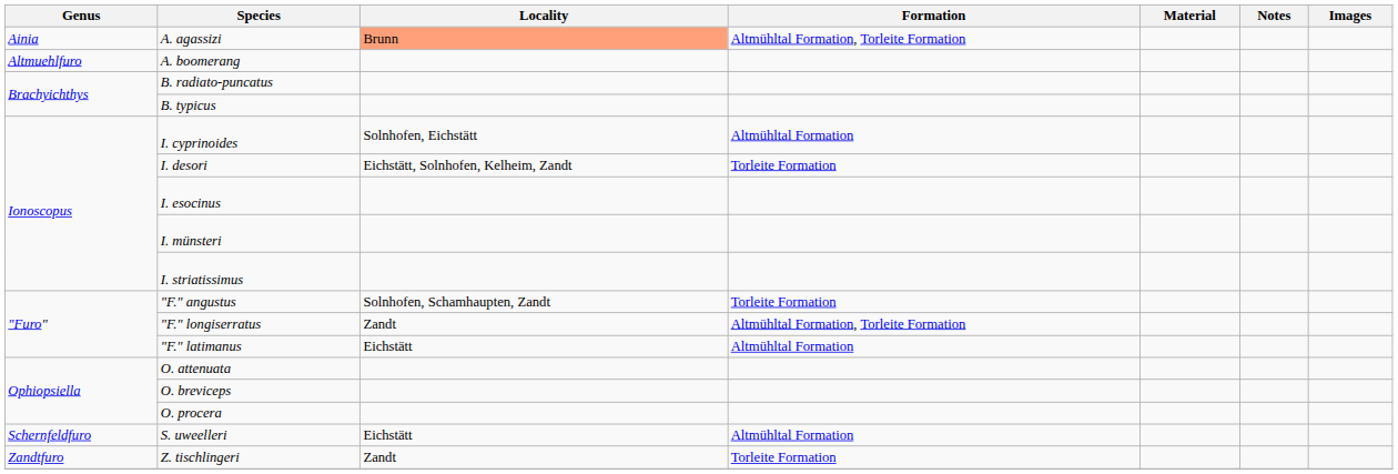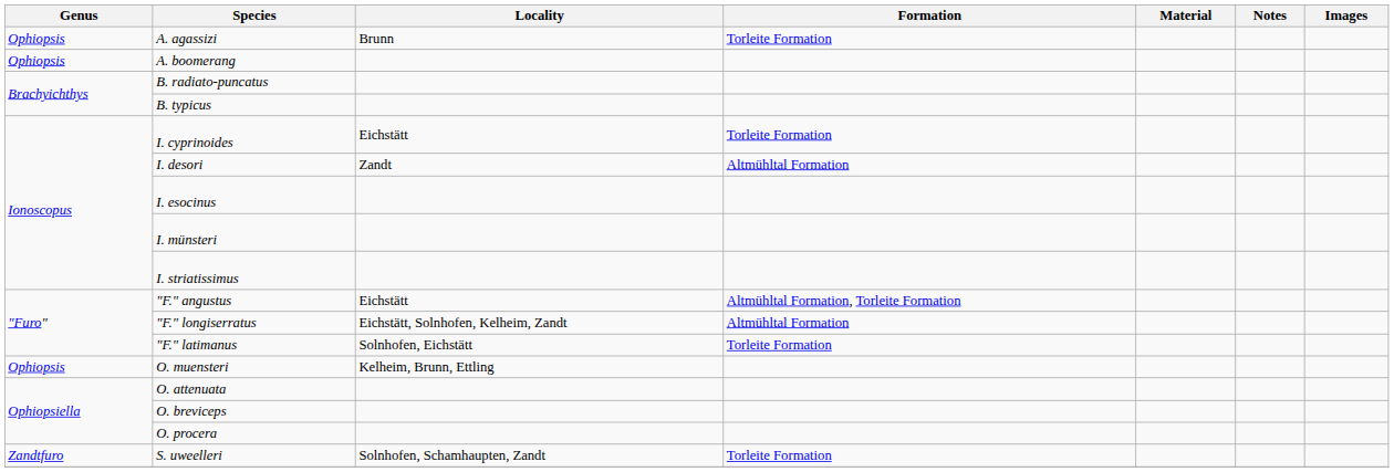A. agassizi | Genus: Ainia -> Ophiopsis
A. agassizi | Locality: lightsalmon background -> no background
A. agassizi | Formation: Altmühltal Formation, Torleite Formation -> Torleite Formation
A. boomerang | Genus: Altmuehlfuro -> Ophiopsis
I. cyprinoides | Locality: Solnhofen, Eichstätt -> Eichstätt
I. cyprinoides | Formation: Altmühltal Formation -> Torleite Formation
I. desori | Locality: Eichstätt, Solnhofen, Kelheim, Zandt -> Zandt
I. desori | Formation: Torleite Formation -> Altmühltal Formation
"F." angustus | Locality: Solnhofen, Schamhaupten, Zandt -> Eichstätt
"F." angustus | Formation: Torleite Formation -> Altmühltal Formation, Torleite Formation
"F." longiserratus | Locality: Zandt -> Eichstätt, Solnhofen, Kelheim, Zandt
"F." longiserratus | Formation: Altmühltal Formation, Torleite Formation -> Altmühltal Formation
"F." latimanus | Locality: Eichstätt -> Solnhofen, Eichstätt
"F." latimanus | Formation: Altmühltal Formation -> Torleite Formation
+ row: Ophiopsis | O. muensteri | Kelheim, Brunn, Ettling
S. uweelleri | Genus: Schernfeldfuro -> Zandtfuro
S. uweelleri | Locality: Eichstätt -> Solnhofen, Schamhaupten, Zandt
S. uweelleri | Formation: Altmühltal Formation -> Torleite Formation
- row: Zandtfuro | Z. tischlingeri | Zandt | Torleite Formation
